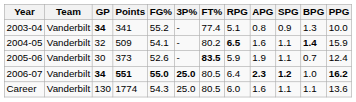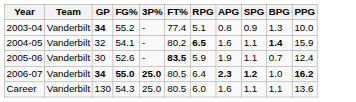- column: Points | 341 | 509 | 373 | 551 | 1774
